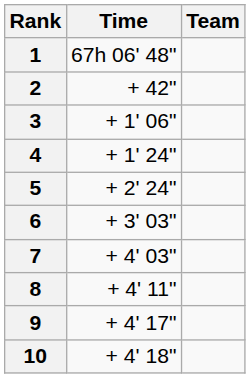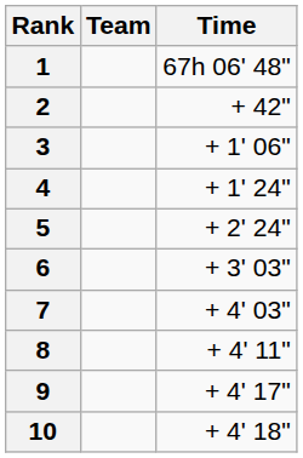columns swapped: Team <-> Time
